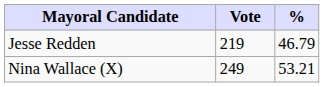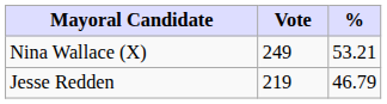rows swapped: Nina Wallace (X) <-> Jesse Redden
